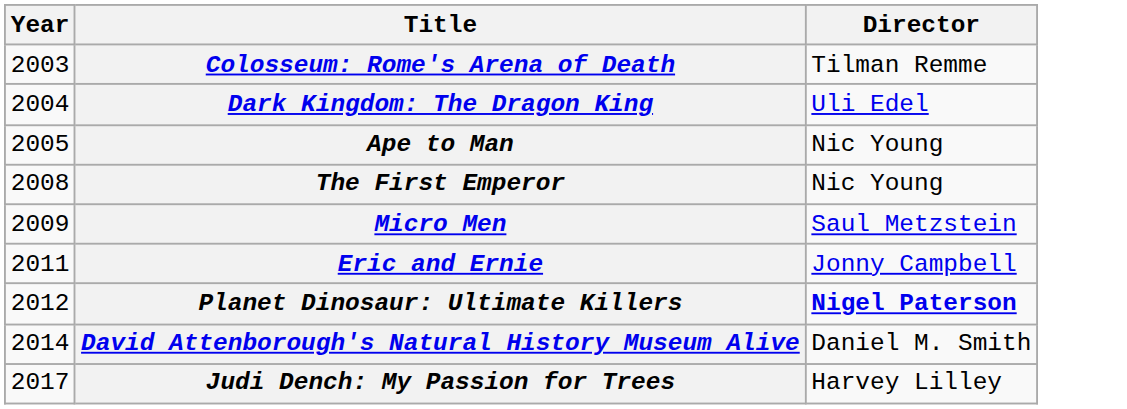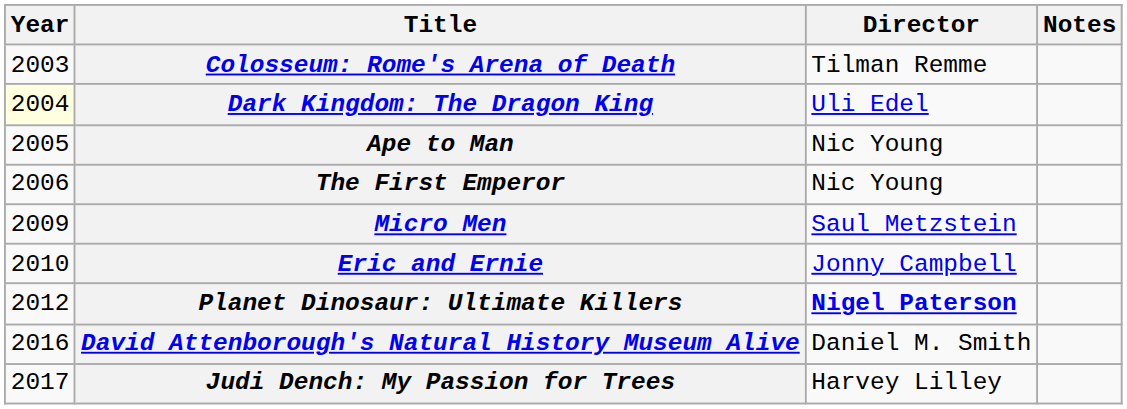+ column: Notes
Dark Kingdom: The Dragon King | Year: no background -> lightyellow background
The First Emperor | Year: 2008 -> 2006
Eric and Ernie | Year: 2011 -> 2010
David Attenborough's Natural History Museum Alive | Year: 2014 -> 2016
